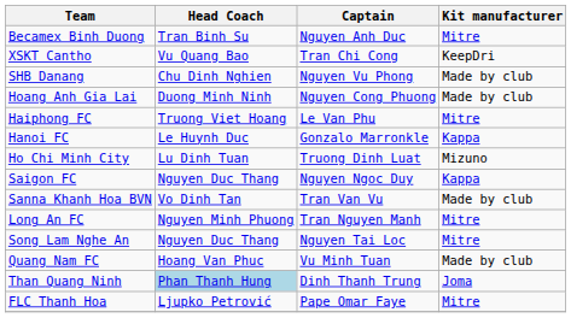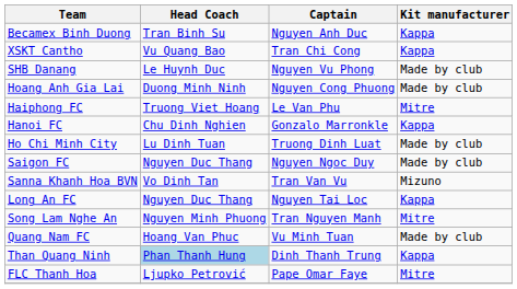Becamex Binh Duong | Kit manufacturer: Mitre -> Kappa
XSKT Cantho | Kit manufacturer: KeepDri -> Kappa
SHB Danang | Head Coach: Chu Dinh Nghien -> Le Huynh Duc
Hanoi FC | Head Coach: Le Huynh Duc -> Chu Dinh Nghien
Ho Chi Minh City | Kit manufacturer: Mizuno -> Made by club
Saigon FC | Kit manufacturer: Kappa -> Made by club
Sanna Khanh Hoa BVN | Kit manufacturer: Made by club -> Mizuno
Long An FC | Head Coach: Nguyen Minh Phuong -> Nguyen Duc Thang
Long An FC | Captain: Tran Nguyen Manh -> Nguyen Tai Loc
Long An FC | Kit manufacturer: Mitre -> Kappa
Song Lam Nghe An | Head Coach: Nguyen Duc Thang -> Nguyen Minh Phuong
Song Lam Nghe An | Captain: Nguyen Tai Loc -> Tran Nguyen Manh
Than Quang Ninh | Kit manufacturer: Joma -> Kappa
